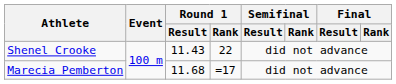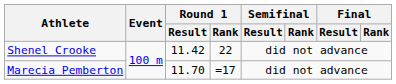Shenel Crooke | Round 1 / Result: 11.43 -> 11.42
Marecia Pemberton | Round 1 / Result: 11.68 -> 11.70
